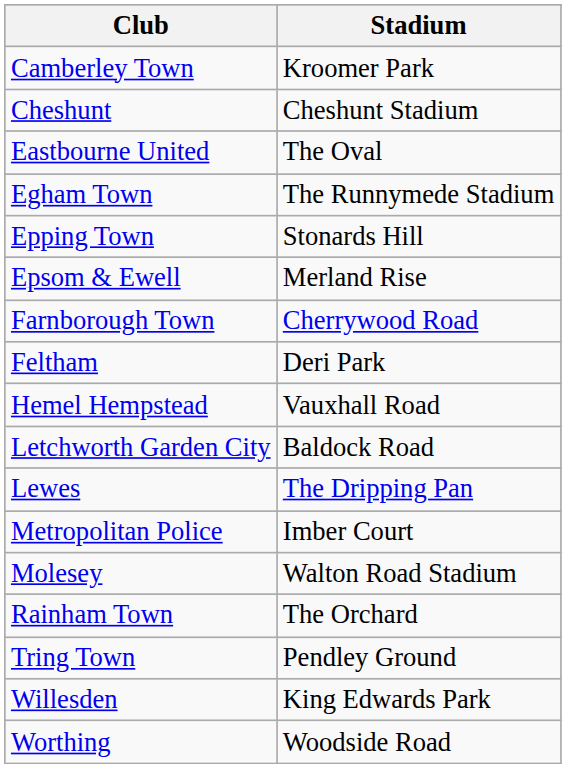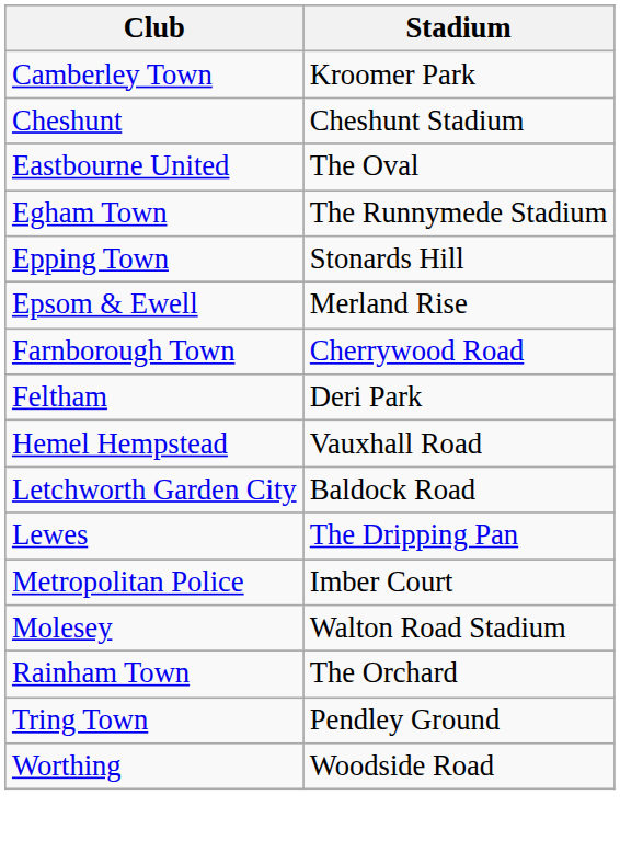- row: Willesden | King Edwards Park
